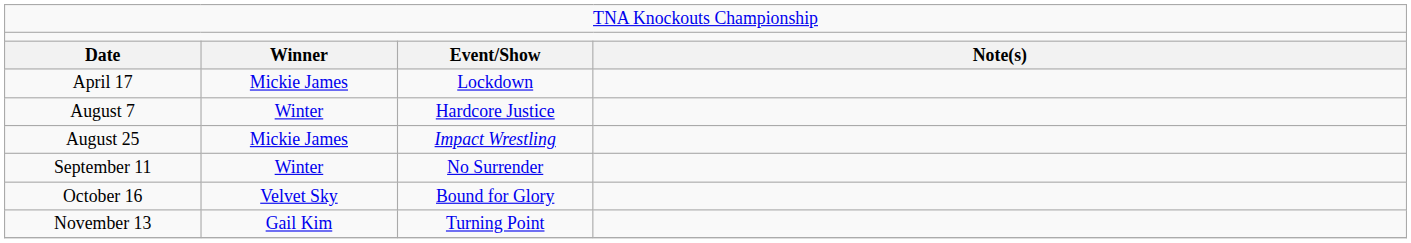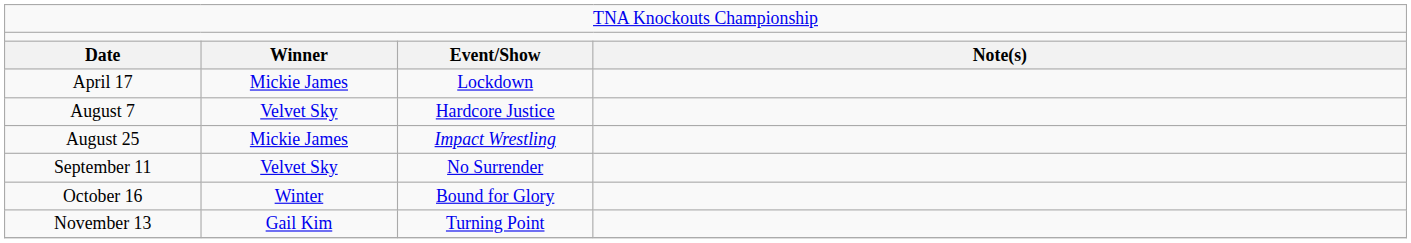August 7 | column 2: Winter -> Velvet Sky
September 11 | column 2: Winter -> Velvet Sky
October 16 | column 2: Velvet Sky -> Winter
